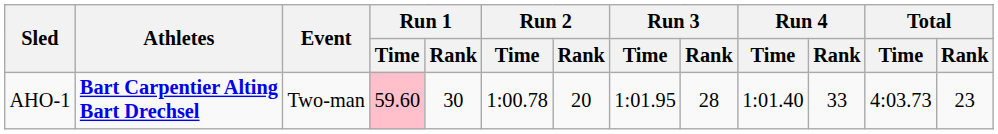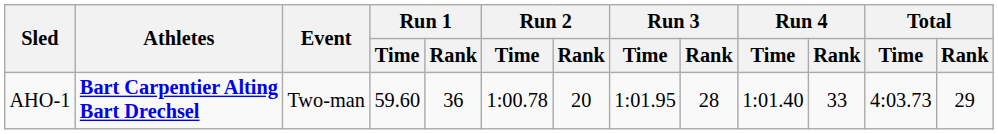AHO-1 | Run 1 / Time: pink background -> no background
AHO-1 | Run 1 / Rank: 30 -> 36
AHO-1 | Total / Rank: 23 -> 29
